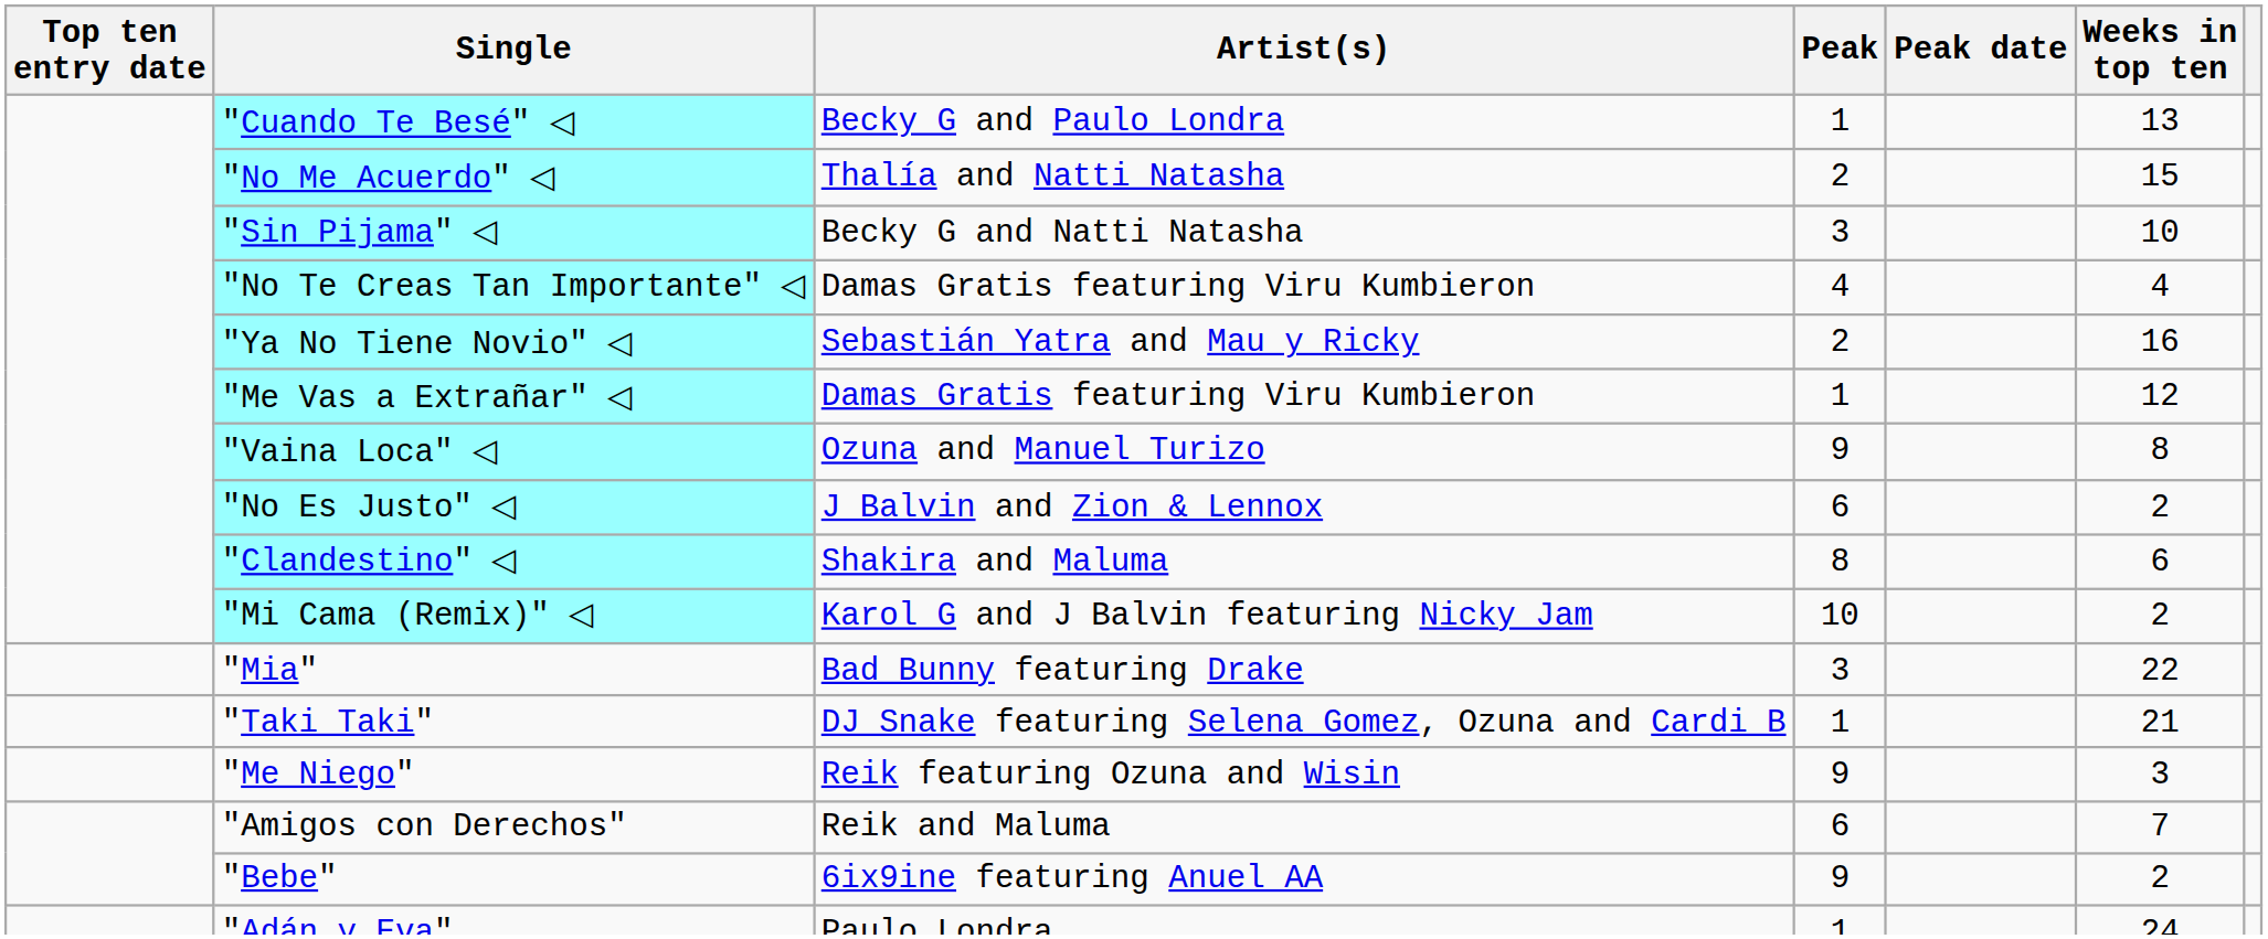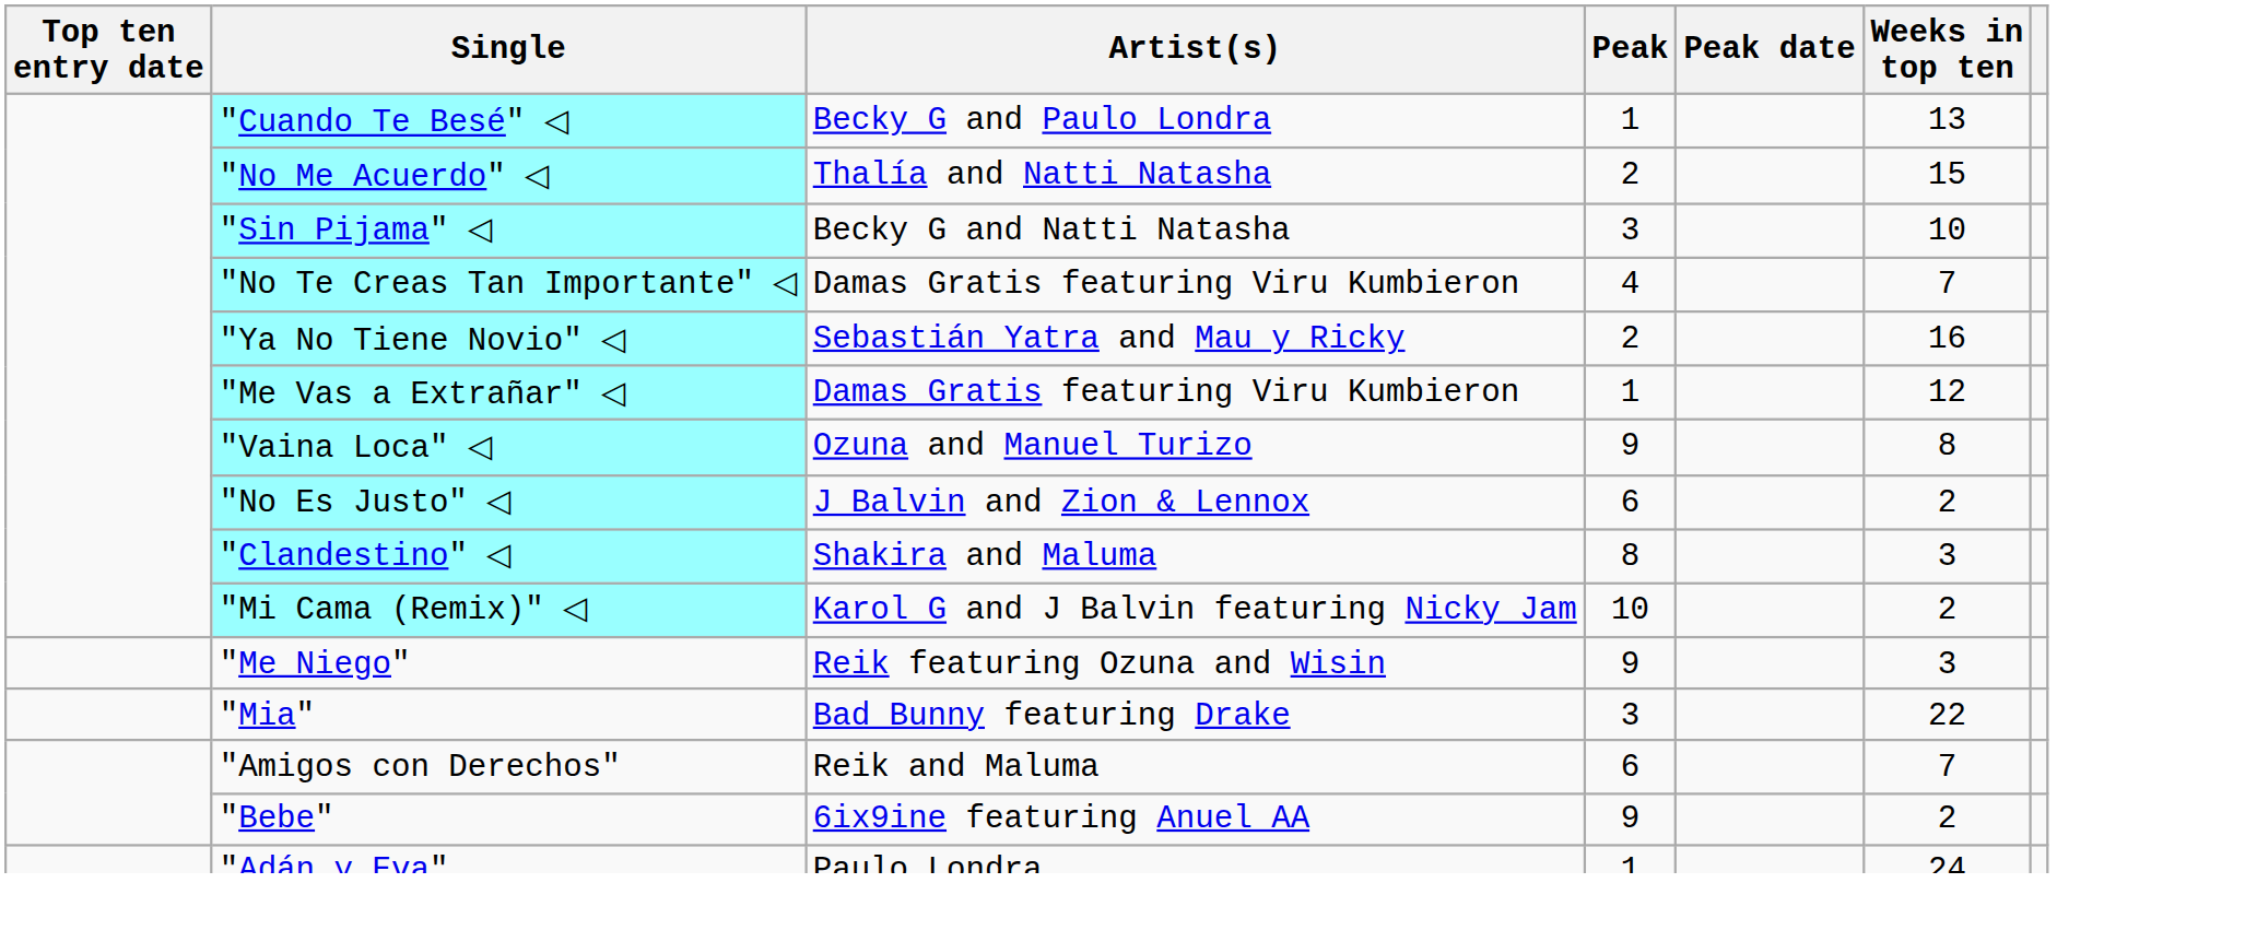"No Te Creas Tan Importante" ◁ | Weeks in top ten: 4 -> 7
"Clandestino" ◁ | Weeks in top ten: 6 -> 3
rows swapped: "Me Niego" <-> "Mia"
- row: "Taki Taki" | DJ Snake featuring Selena Gomez, Ozuna and Cardi B | 1 | 21
